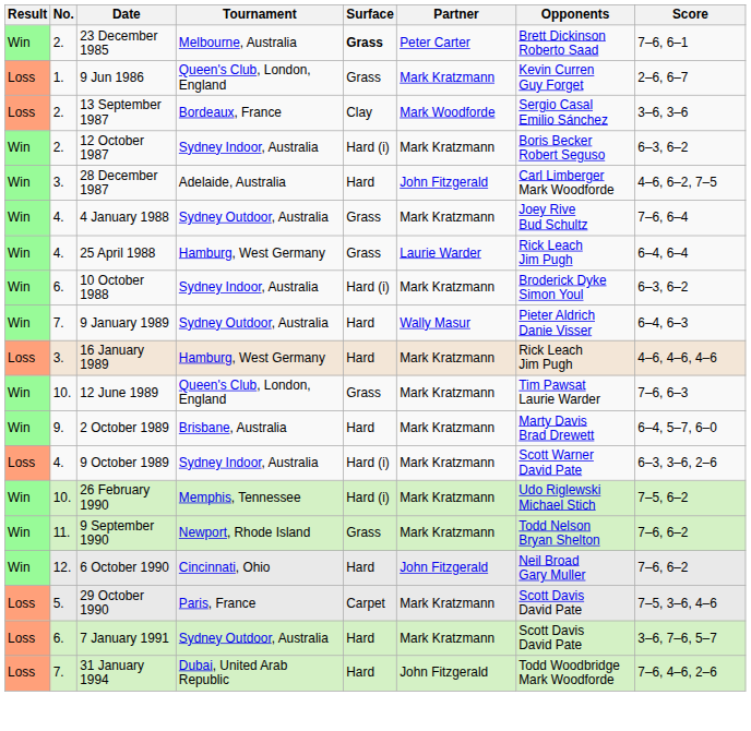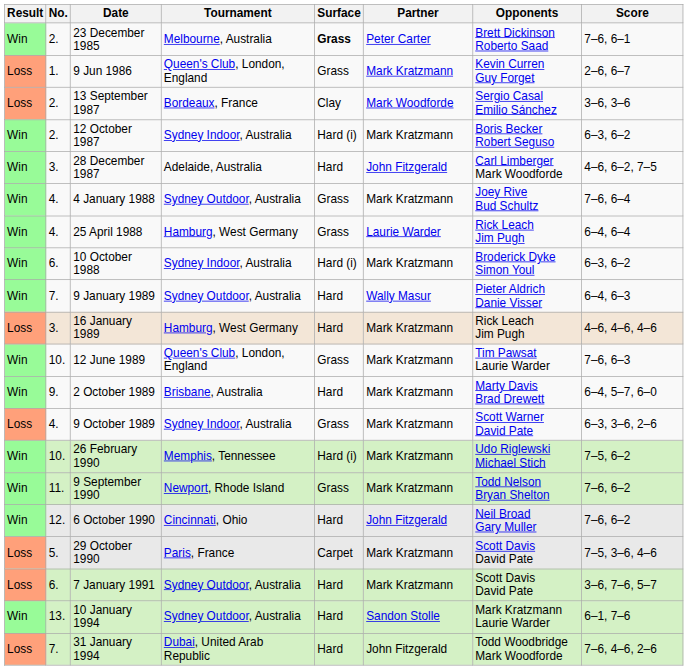9 October 1989 | Surface: Hard (i) -> Grass
+ row: Win | 13. | 10 January 1994 | Sydney Outdoor, Australia | Hard | Sandon Stolle | Mark Kratzmann Laurie Warder | 6–1, 7–6
